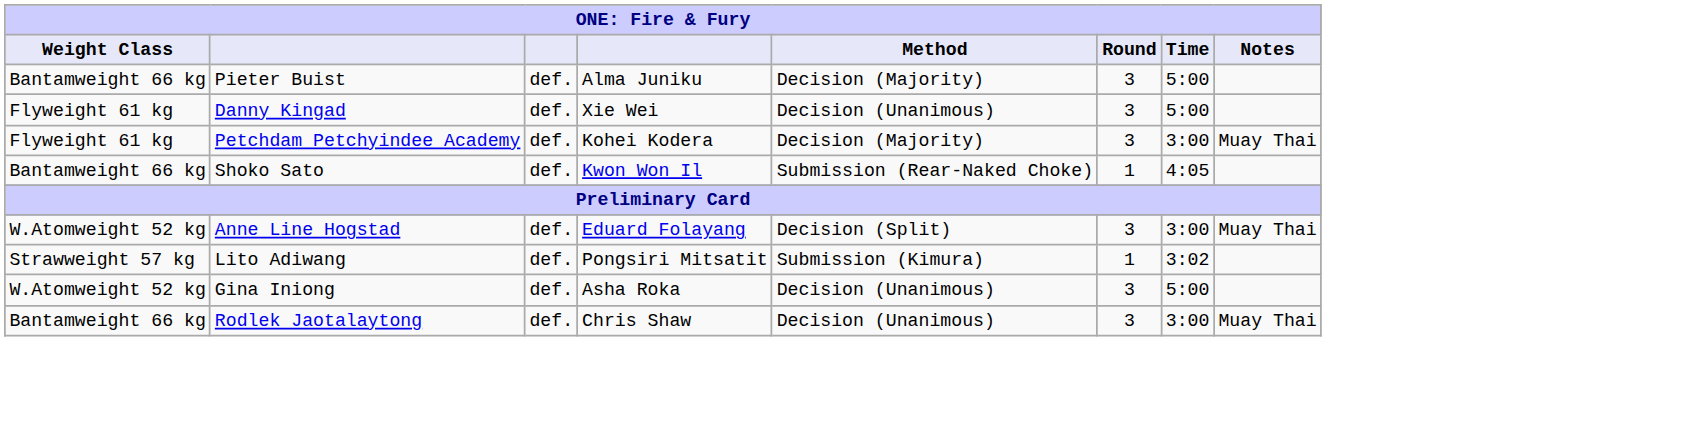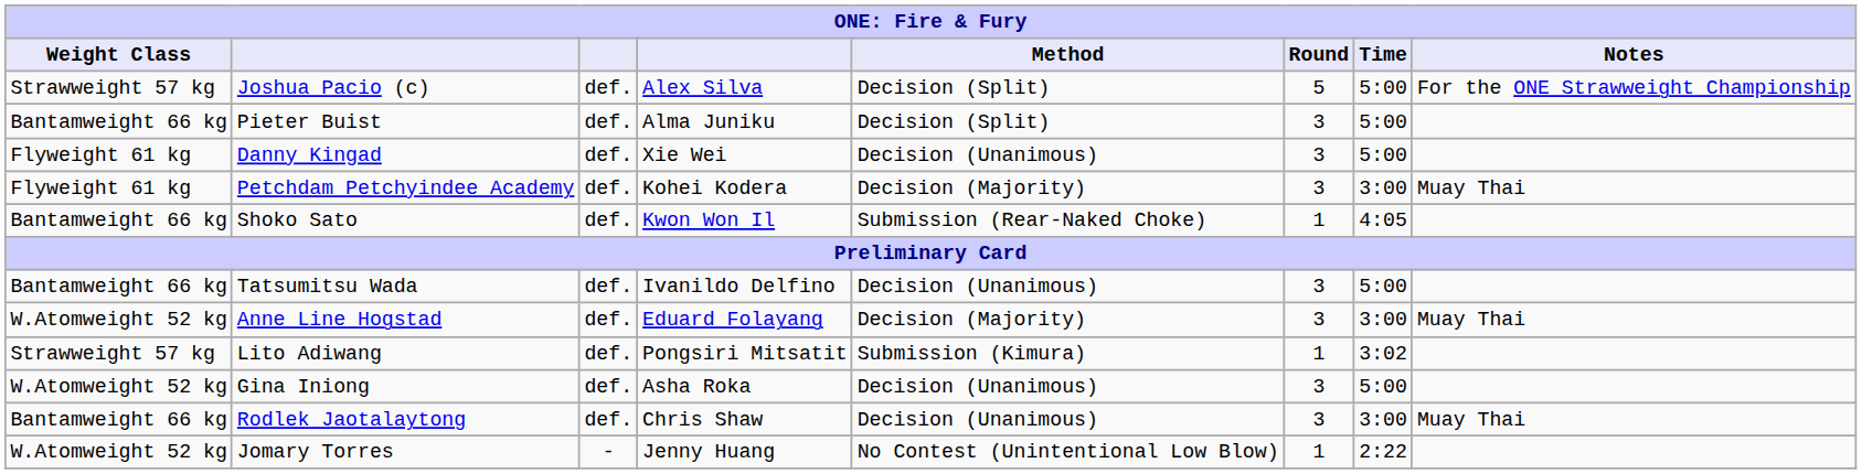+ row: Strawweight 57 kg | Joshua Pacio (c) | def. | Alex Silva | Decision (Split) | 5 | 5:00 | For the ONE Strawweight Championship
Pieter Buist | Method: Decision (Majority) -> Decision (Split)
+ row: Bantamweight 66 kg | Tatsumitsu Wada | def. | Ivanildo Delfino | Decision (Unanimous) | 3 | 5:00
Anne Line Hogstad | Method: Decision (Split) -> Decision (Majority)
+ row: W.Atomweight 52 kg | Jomary Torres | - | Jenny Huang | No Contest (Unintentional Low Blow) | 1 | 2:22
